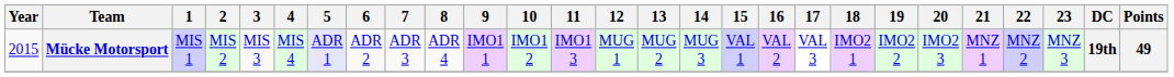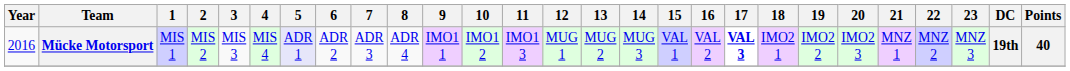Mücke Motorsport | Year: 2015 -> 2016
Mücke Motorsport | 17: normal -> bold
Mücke Motorsport | Points: 49 -> 40
